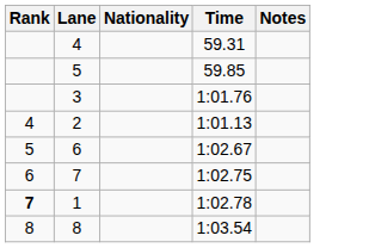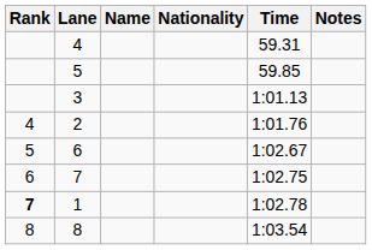+ column: Name
3 | Time: 1:01.76 -> 1:01.13
2 | Time: 1:01.13 -> 1:01.76
